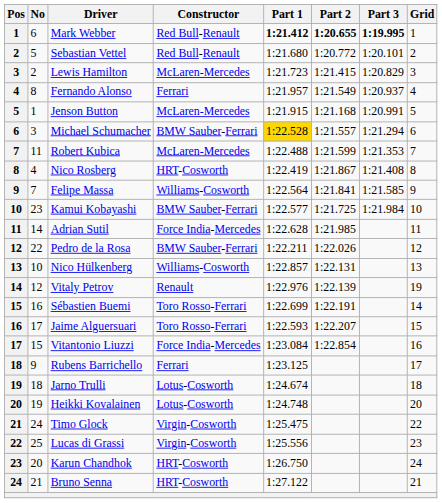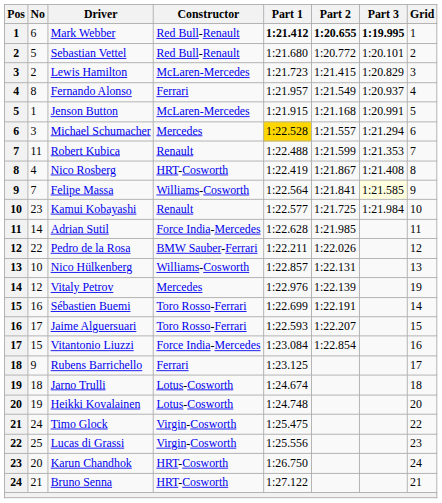Michael Schumacher | Constructor: BMW Sauber-Ferrari -> Mercedes
Robert Kubica | Constructor: McLaren-Mercedes -> Renault
Felipe Massa | Part 3: no background -> lightyellow background
Kamui Kobayashi | Constructor: BMW Sauber-Ferrari -> Renault
Vitaly Petrov | Constructor: Renault -> Mercedes
